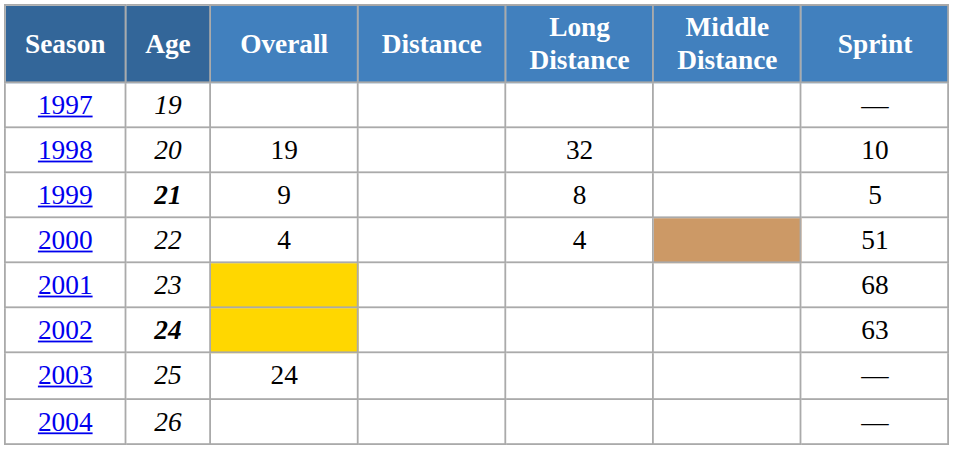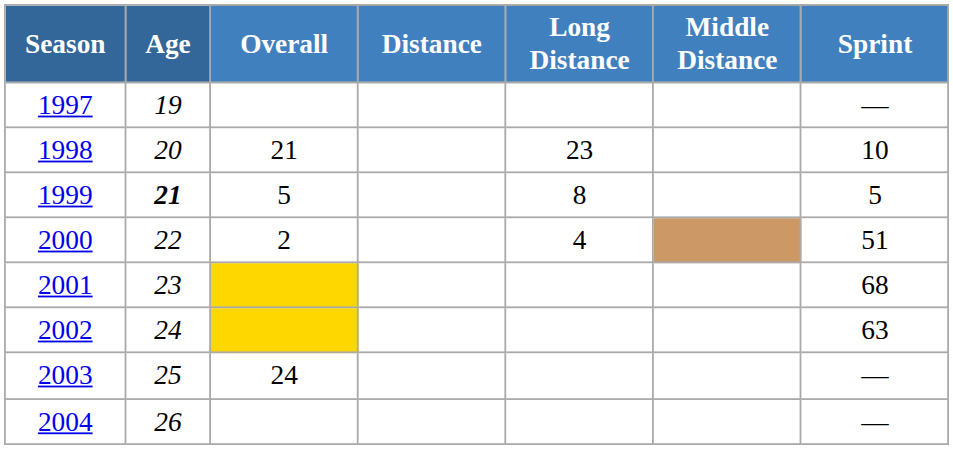1998 | Overall: 19 -> 21
1998 | Long Distance: 32 -> 23
1999 | Overall: 9 -> 5
2000 | Overall: 4 -> 2
2002 | Age: bold -> normal
